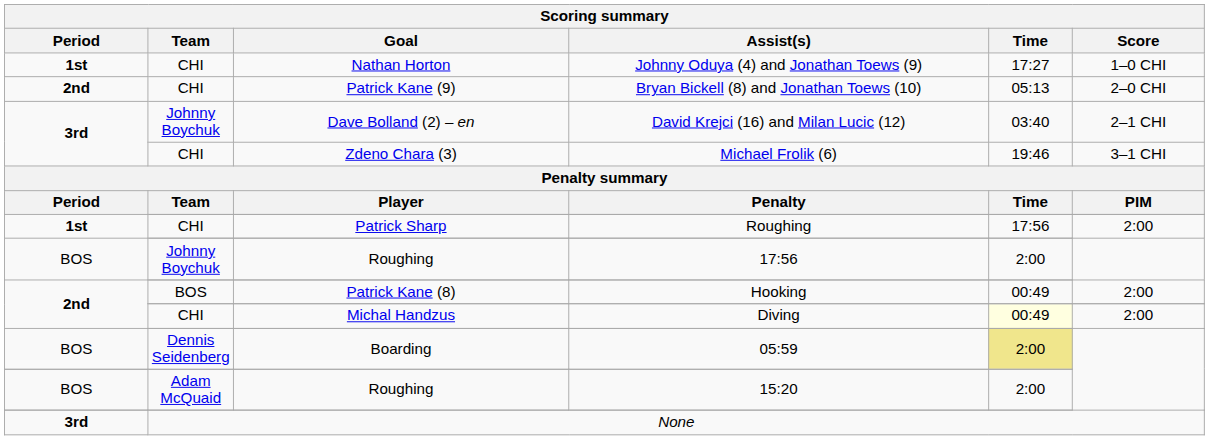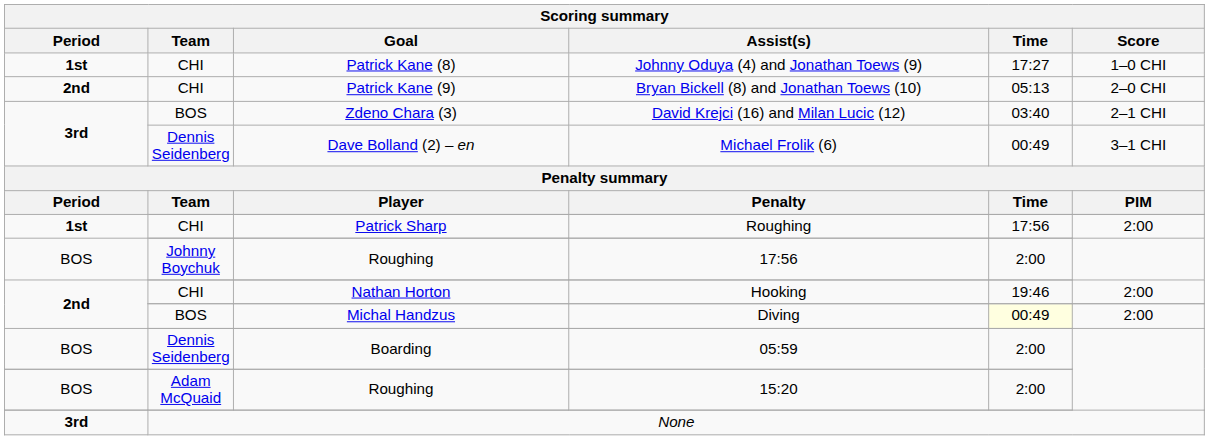Johnny Oduya (4) and Jonathan Toews (9) | Goal: Nathan Horton -> Patrick Kane (8)
David Krejci (16) and Milan Lucic (12) | Team: Johnny Boychuk -> BOS
David Krejci (16) and Milan Lucic (12) | Goal: Dave Bolland (2) – en -> Zdeno Chara (3)
Michael Frolik (6) | Team: CHI -> Dennis Seidenberg
Michael Frolik (6) | Goal: Zdeno Chara (3) -> Dave Bolland (2) – en
Michael Frolik (6) | Time: 19:46 -> 00:49
Hooking | Team: BOS -> CHI
Hooking | Goal: Patrick Kane (8) -> Nathan Horton
Hooking | Time: 00:49 -> 19:46
Diving | Team: CHI -> BOS
05:59 | Time: khaki background -> no background
